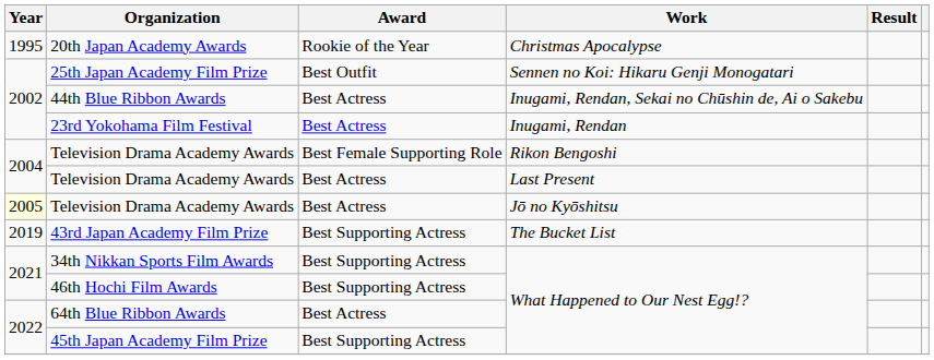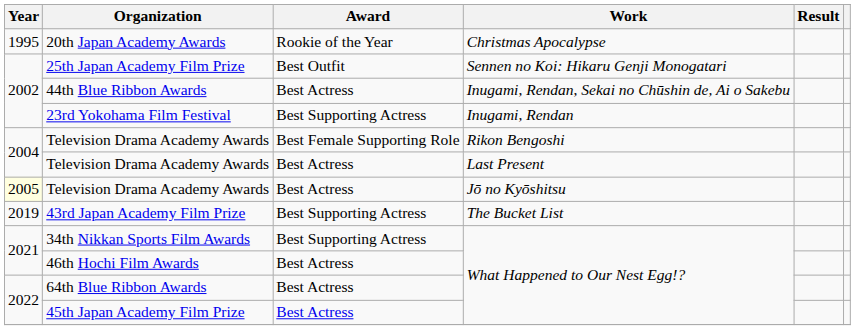23rd Yokohama Film Festival | Award: Best Actress -> Best Supporting Actress
46th Hochi Film Awards | Award: Best Supporting Actress -> Best Actress
45th Japan Academy Film Prize | Award: Best Supporting Actress -> Best Actress
